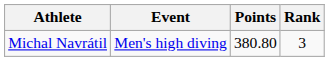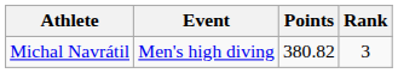Michal Navrátil | Points: 380.80 -> 380.82
